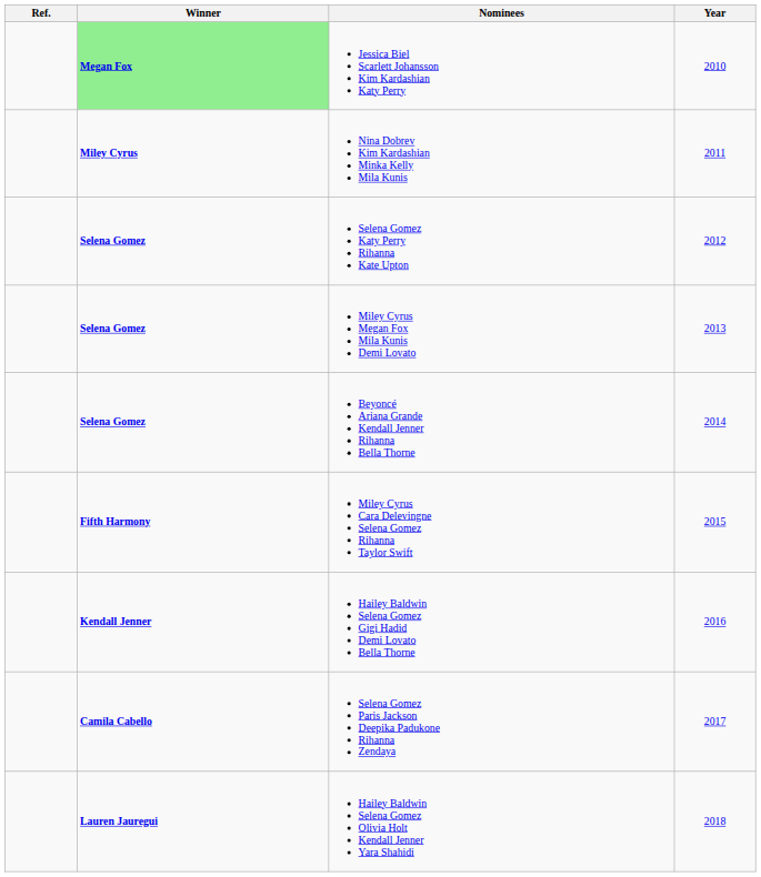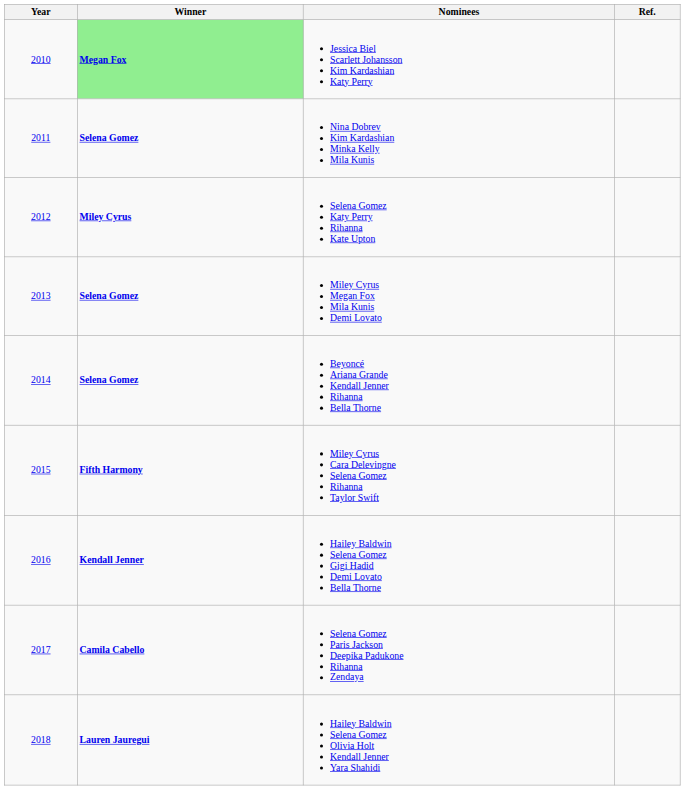columns swapped: Year <-> Ref.
Nina Dobrev Kim Kardashian Minka Kelly Mila Kunis | Winner: Miley Cyrus -> Selena Gomez
Selena Gomez Katy Perry Rihanna Kate Upton | Winner: Selena Gomez -> Miley Cyrus
